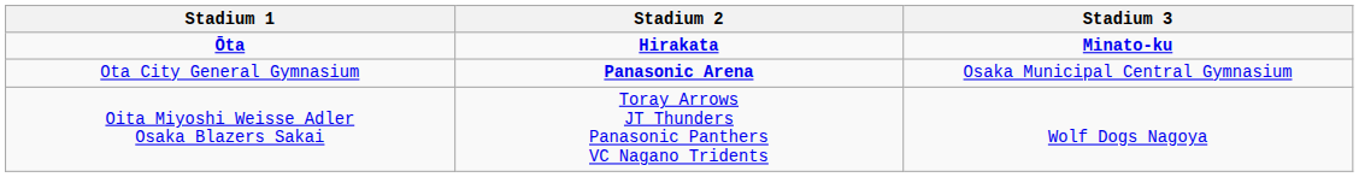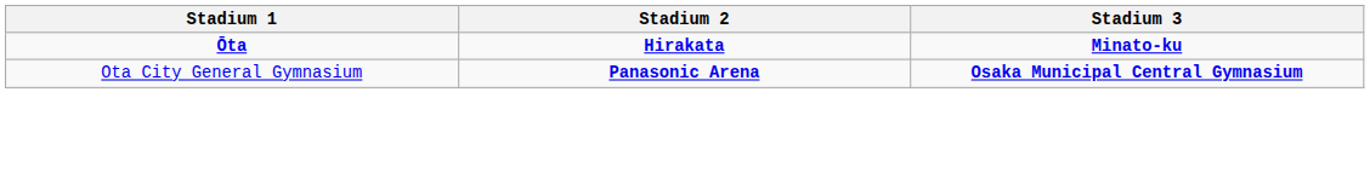Ota City General Gymnasium | Stadium 3: normal -> bold
- row: Oita Miyoshi Weisse Adler Osaka Blazers Sakai | Toray Arrows JT Thunders Panasonic Panthers VC Nagano Tridents | Wolf Dogs Nagoya
